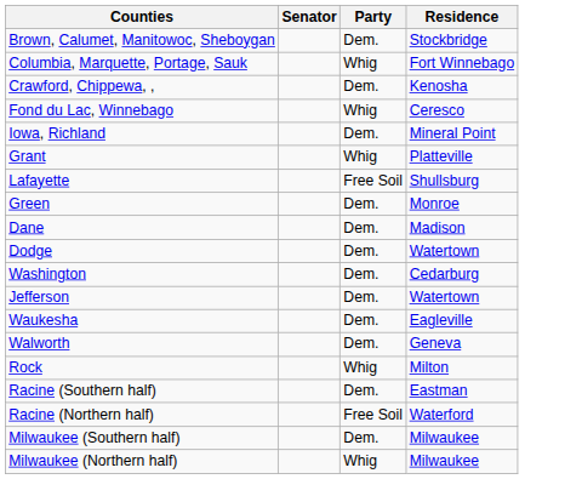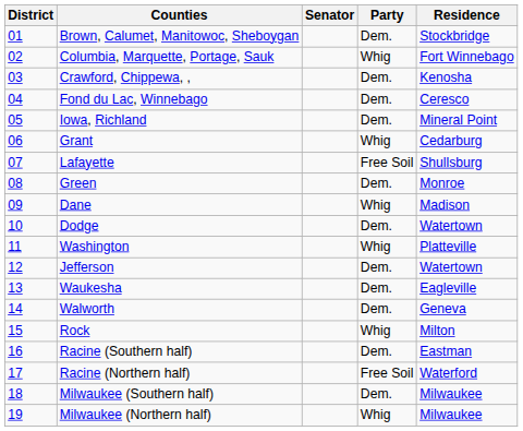+ column: District | 01 | 02 | 03 | 04 | 05 | 06 | 07 | 08 | 09 | 10 | 11 | 12 | 13 | 14 | 15 | 16 | 17 | 18 | 19
Fond du Lac, Winnebago | Party: Whig -> Dem.
Grant | Residence: Platteville -> Cedarburg
Dane | Party: Dem. -> Whig
Washington | Party: Dem. -> Whig
Washington | Residence: Cedarburg -> Platteville
